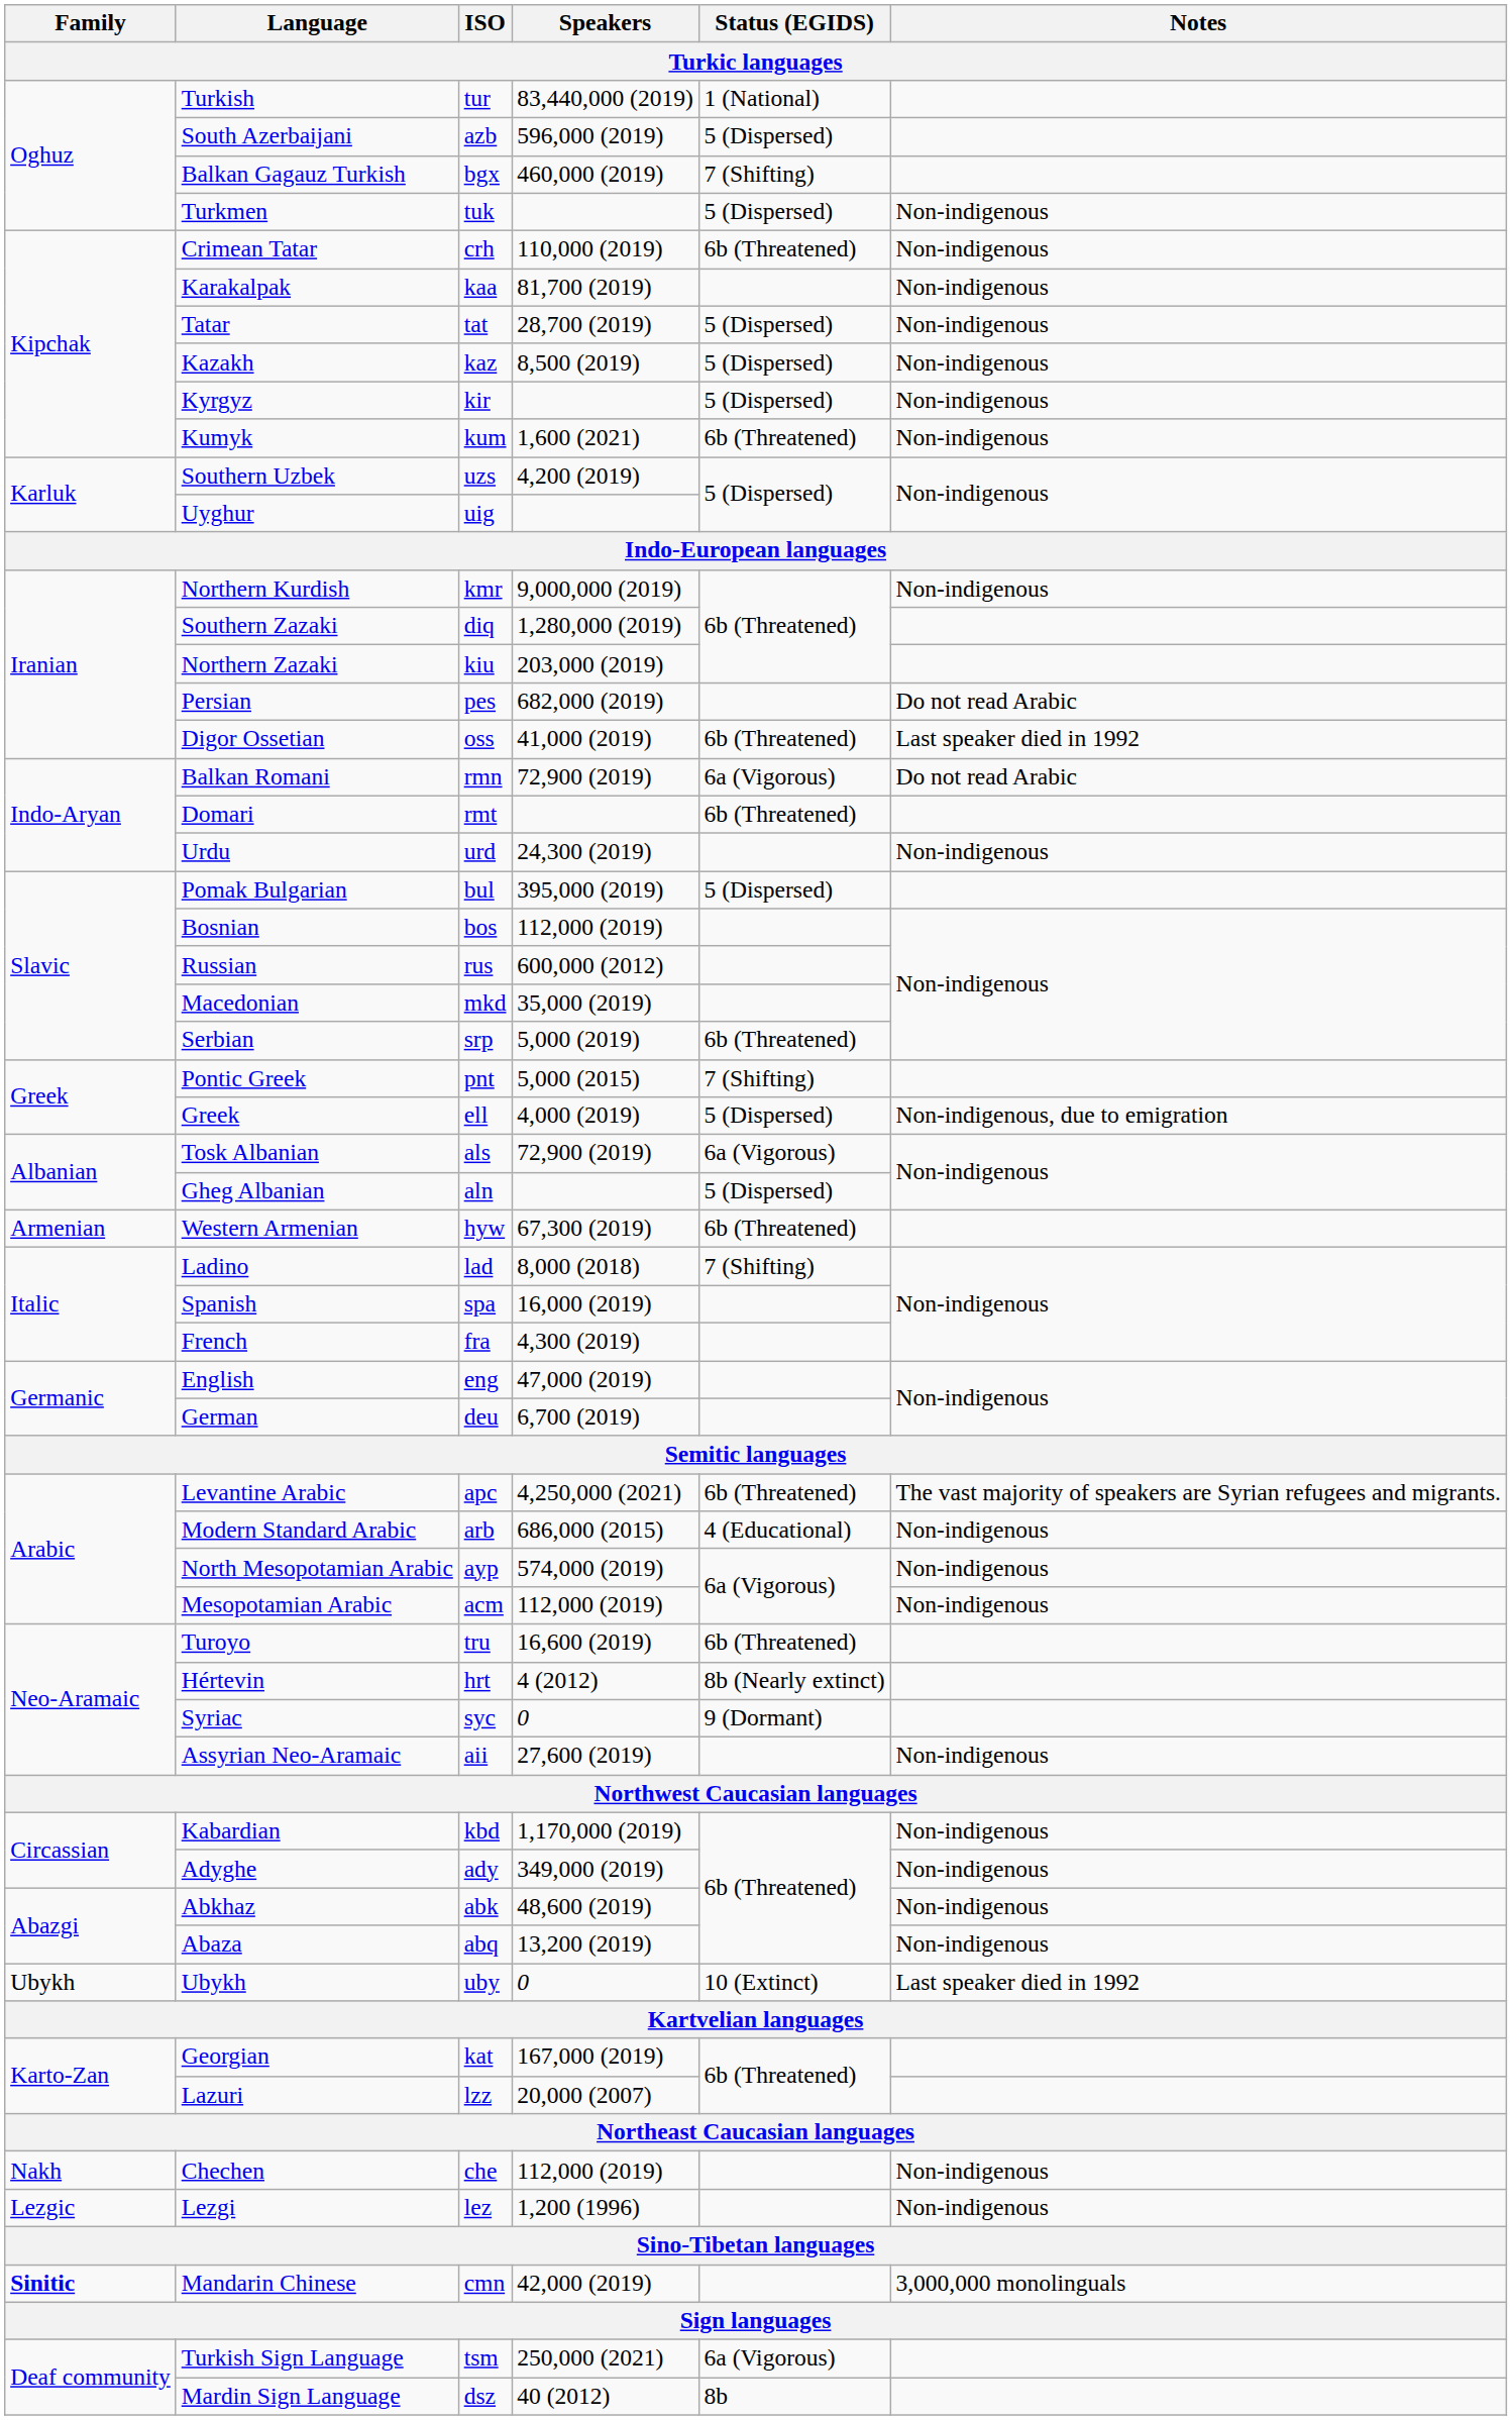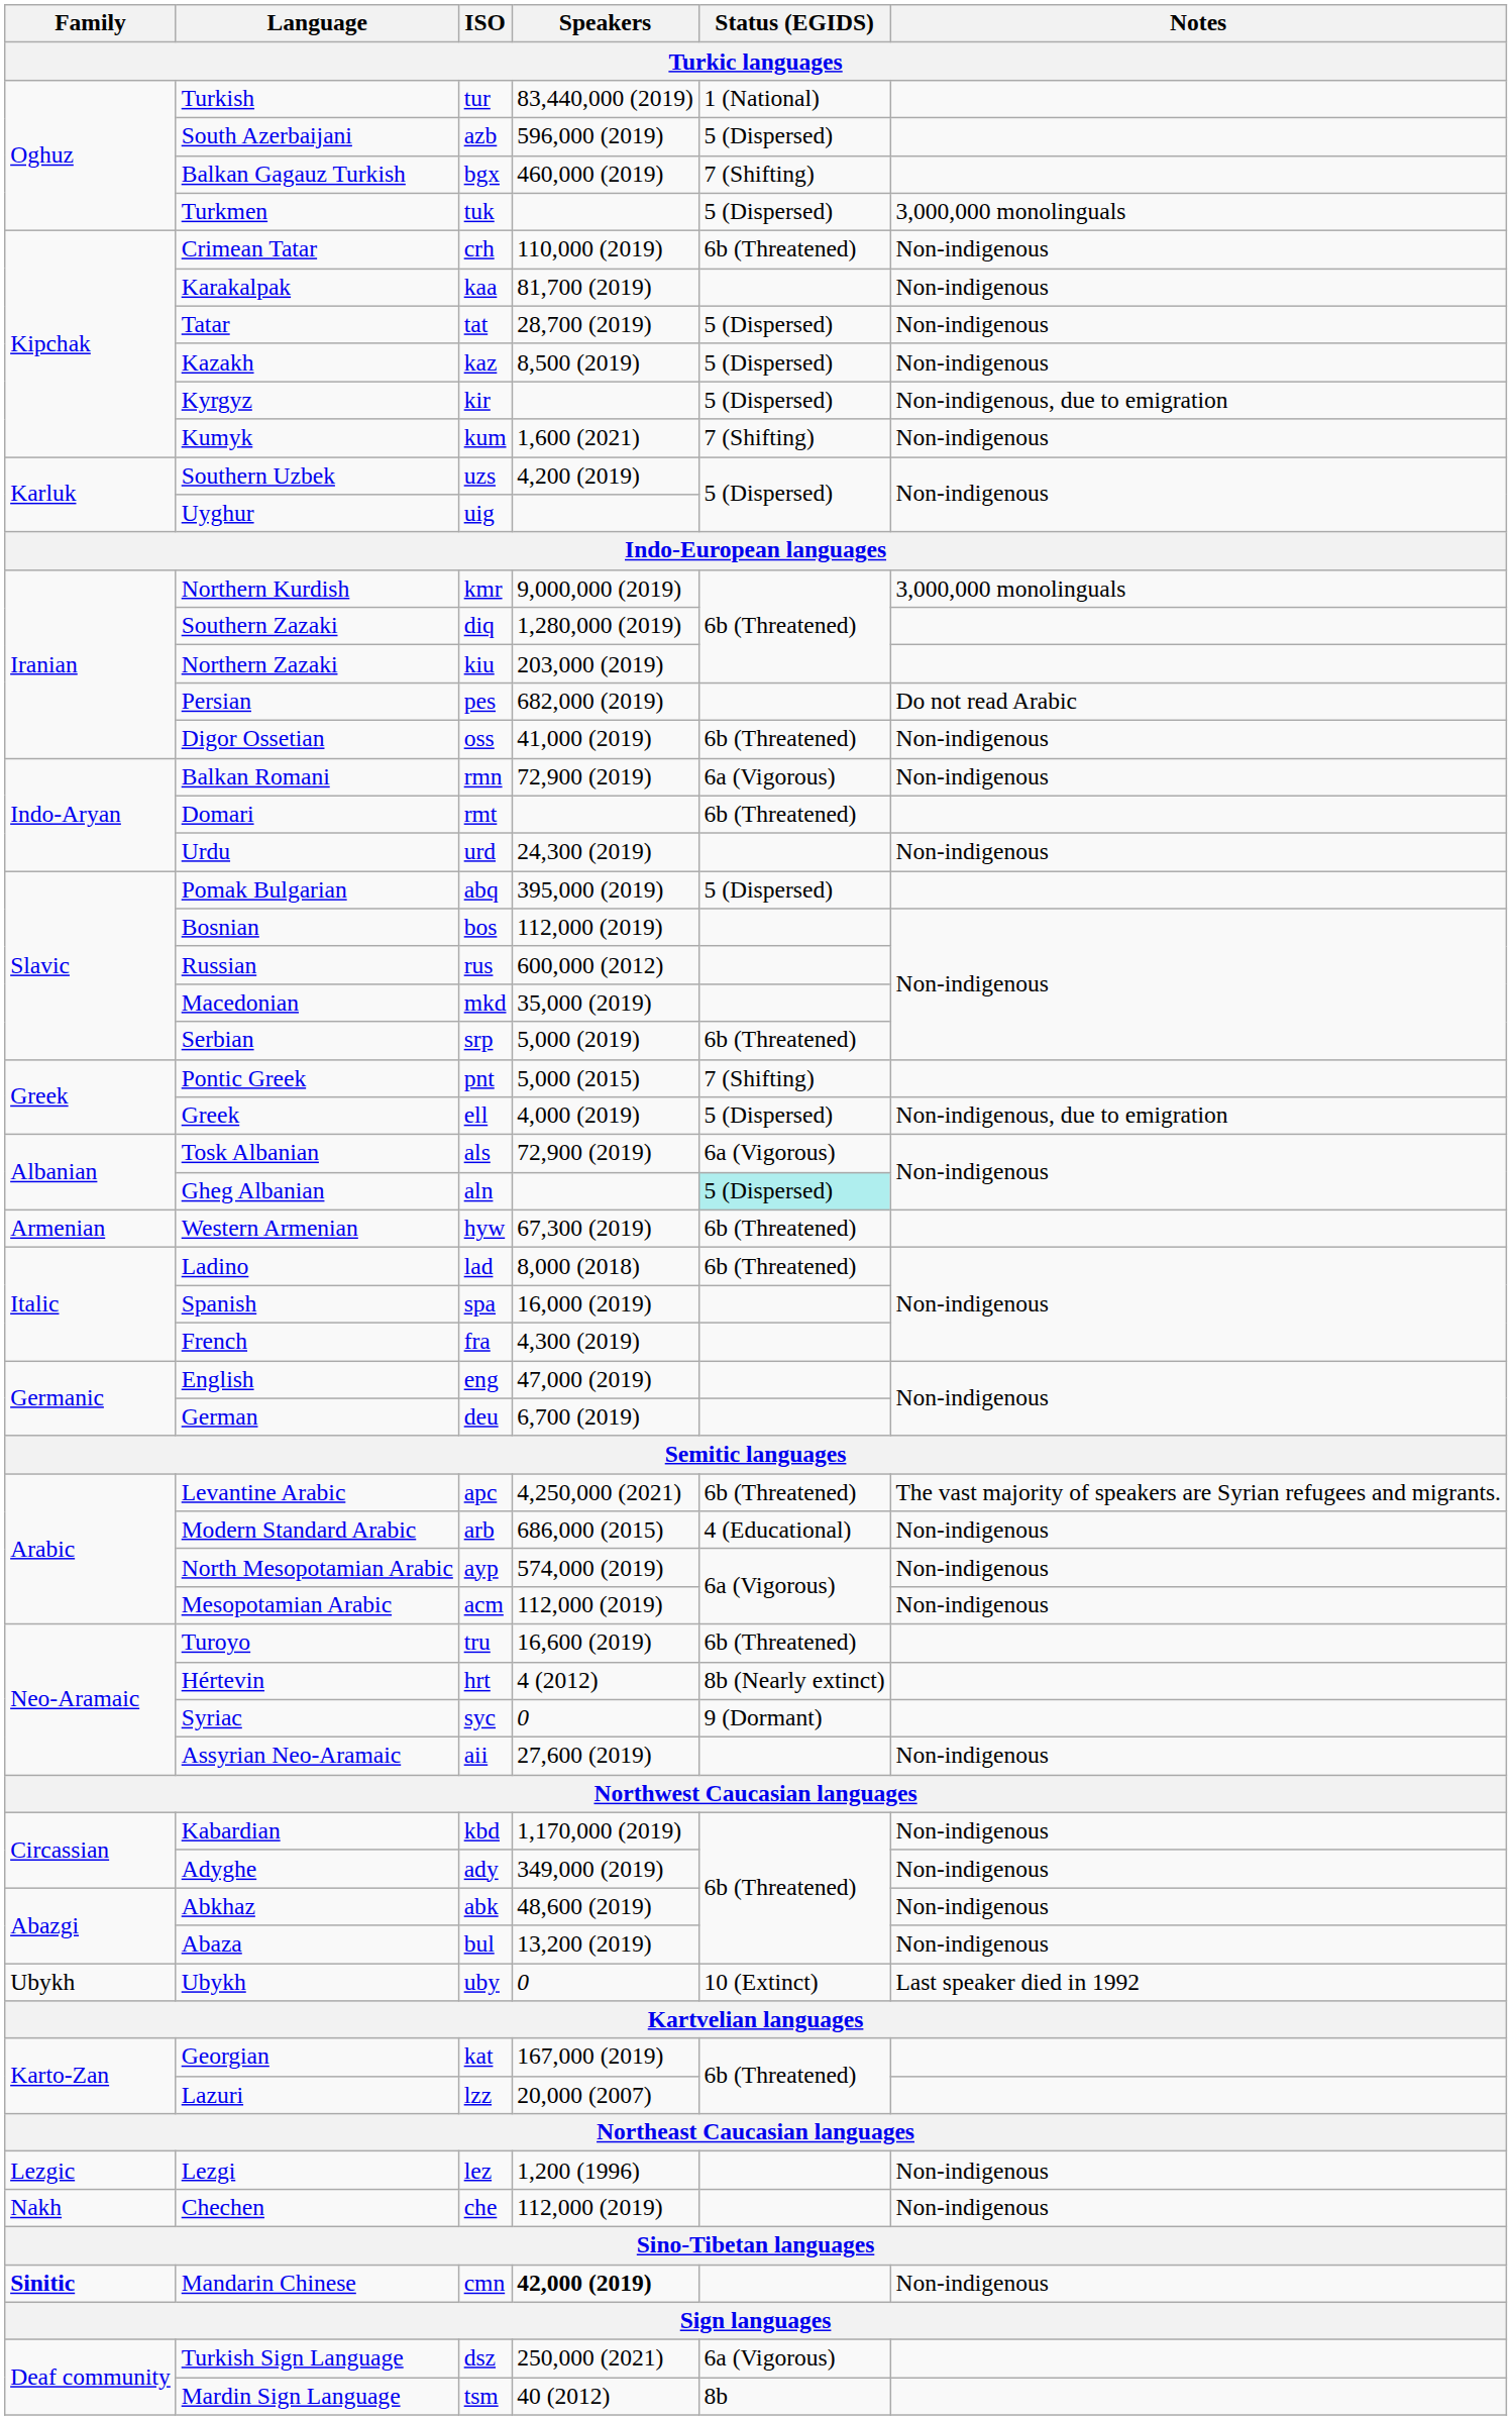Turkmen | Notes: Non-indigenous -> 3,000,000 monolinguals
Kyrgyz | Notes: Non-indigenous -> Non-indigenous, due to emigration
Kumyk | Status (EGIDS): 6b (Threatened) -> 7 (Shifting)
Northern Kurdish | Notes: Non-indigenous -> 3,000,000 monolinguals
Digor Ossetian | Notes: Last speaker died in 1992 -> Non-indigenous
Balkan Romani | Notes: Do not read Arabic -> Non-indigenous
Pomak Bulgarian | ISO: bul -> abq
Gheg Albanian | Status (EGIDS): no background -> paleturquoise background
Ladino | Status (EGIDS): 7 (Shifting) -> 6b (Threatened)
Abaza | ISO: abq -> bul
rows swapped: Lezgi <-> Chechen
Mandarin Chinese | Speakers: normal -> bold
Mandarin Chinese | Notes: 3,000,000 monolinguals -> Non-indigenous
Turkish Sign Language | ISO: tsm -> dsz
Mardin Sign Language | ISO: dsz -> tsm
